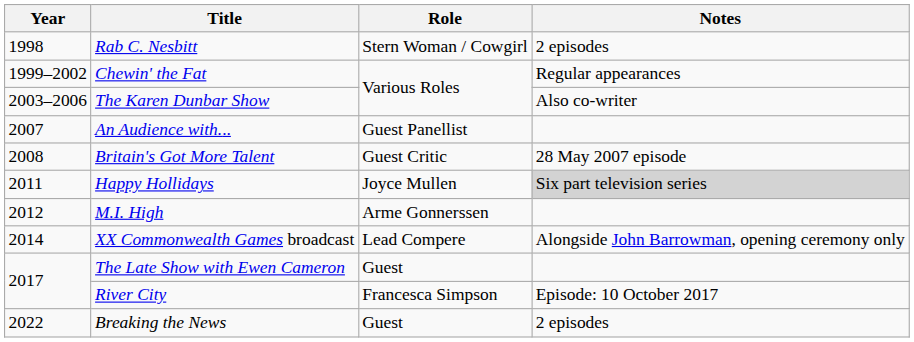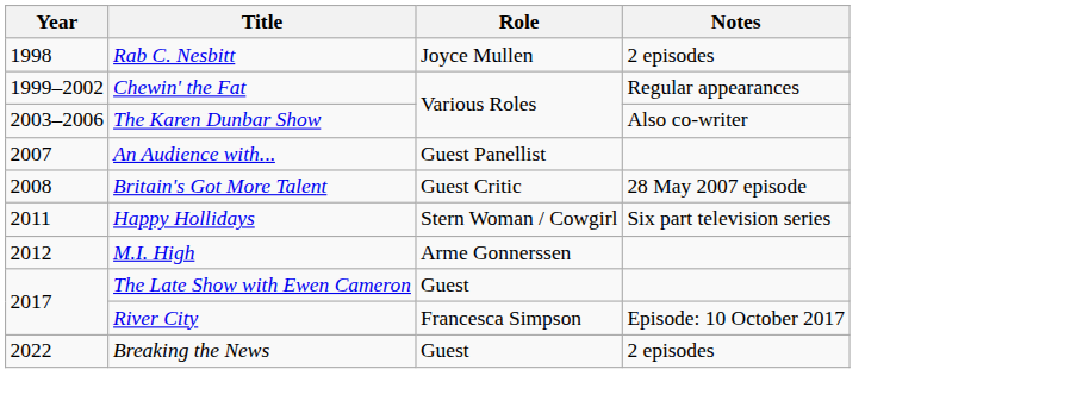Rab C. Nesbitt | Role: Stern Woman / Cowgirl -> Joyce Mullen
Happy Hollidays | Role: Joyce Mullen -> Stern Woman / Cowgirl
Happy Hollidays | Notes: lightgrey background -> no background
- row: 2014 | XX Commonwealth Games broadcast | Lead Compere | Alongside John Barrowman, opening ceremony only
